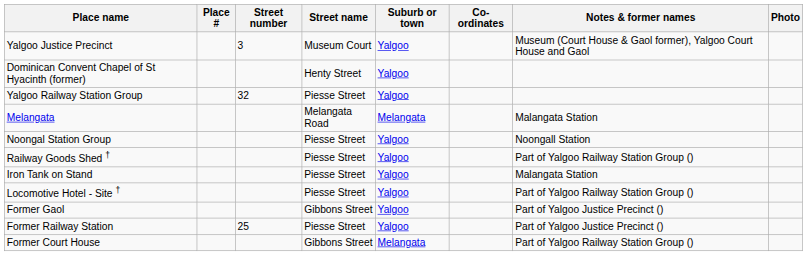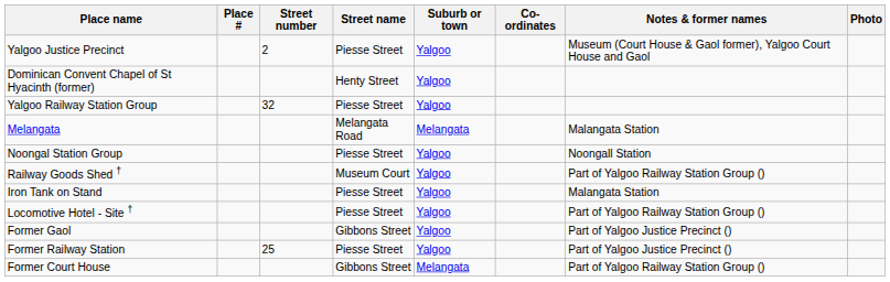Yalgoo Justice Precinct | Street number: 3 -> 2
Yalgoo Justice Precinct | Street name: Museum Court -> Piesse Street
Railway Goods Shed † | Street name: Piesse Street -> Museum Court
